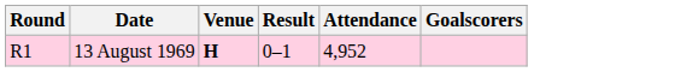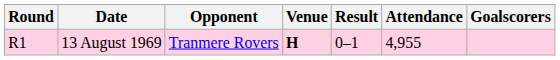+ column: Opponent | Tranmere Rovers
13 August 1969 | Attendance: 4,952 -> 4,955
